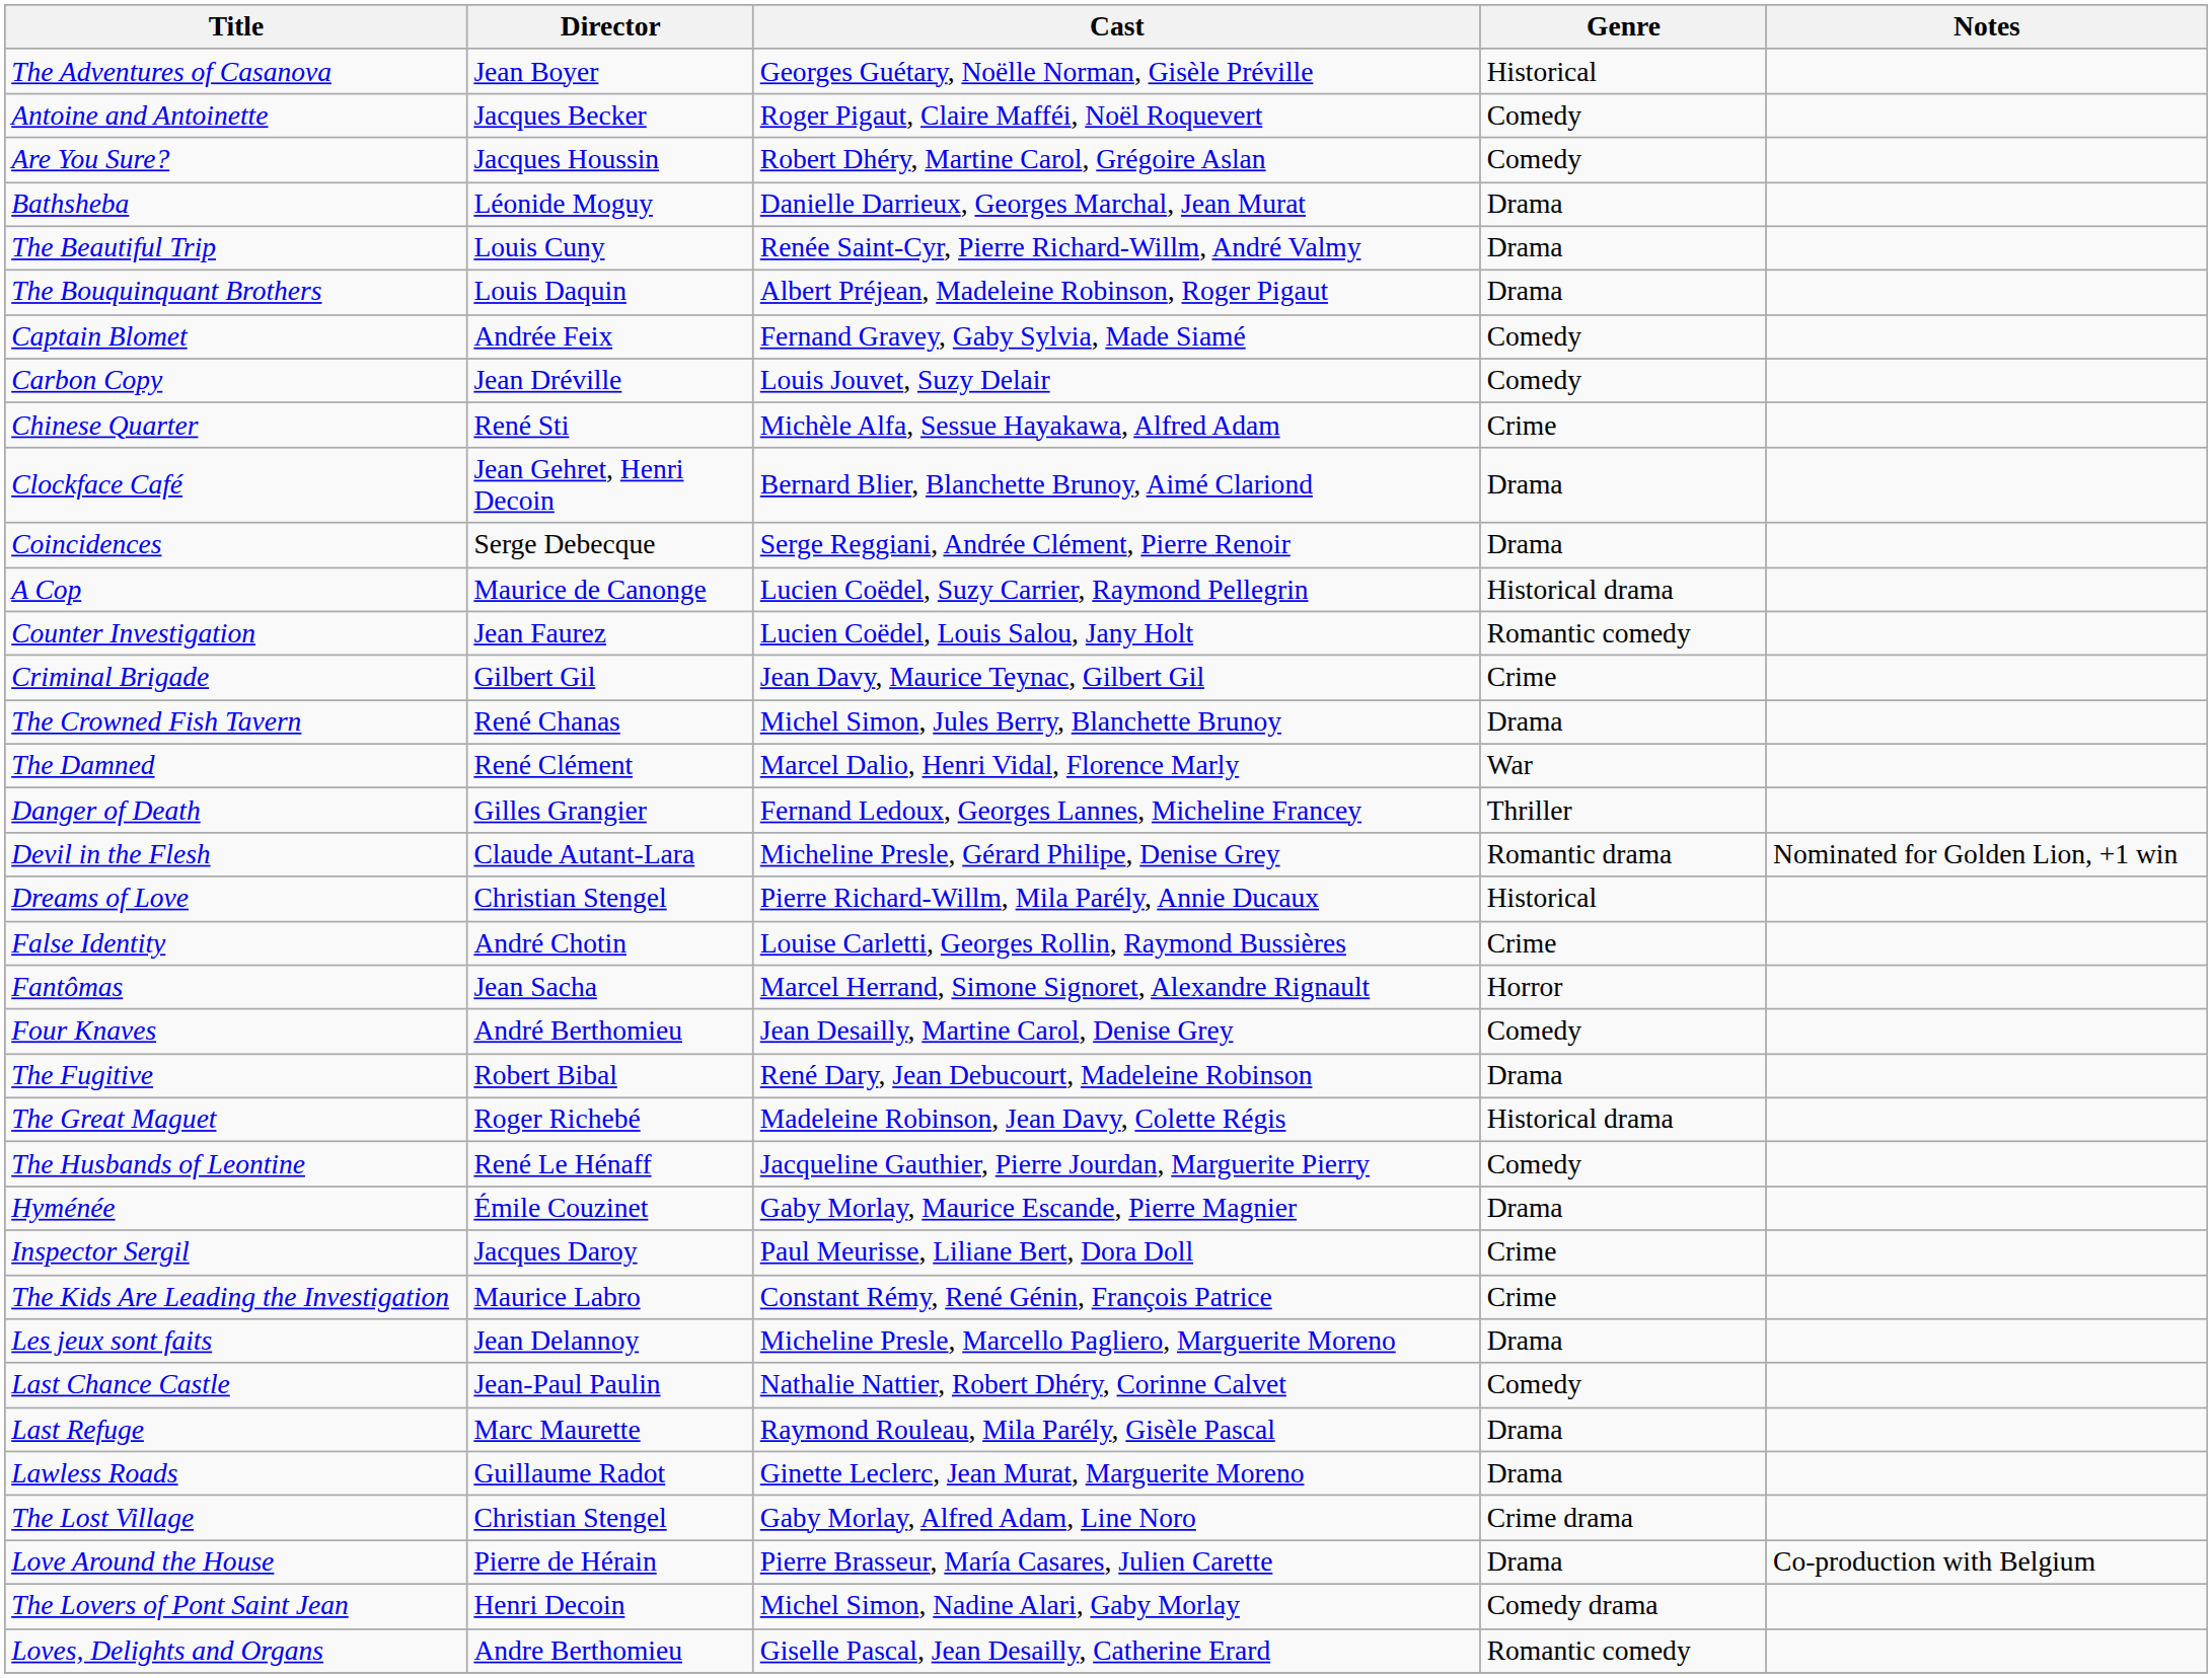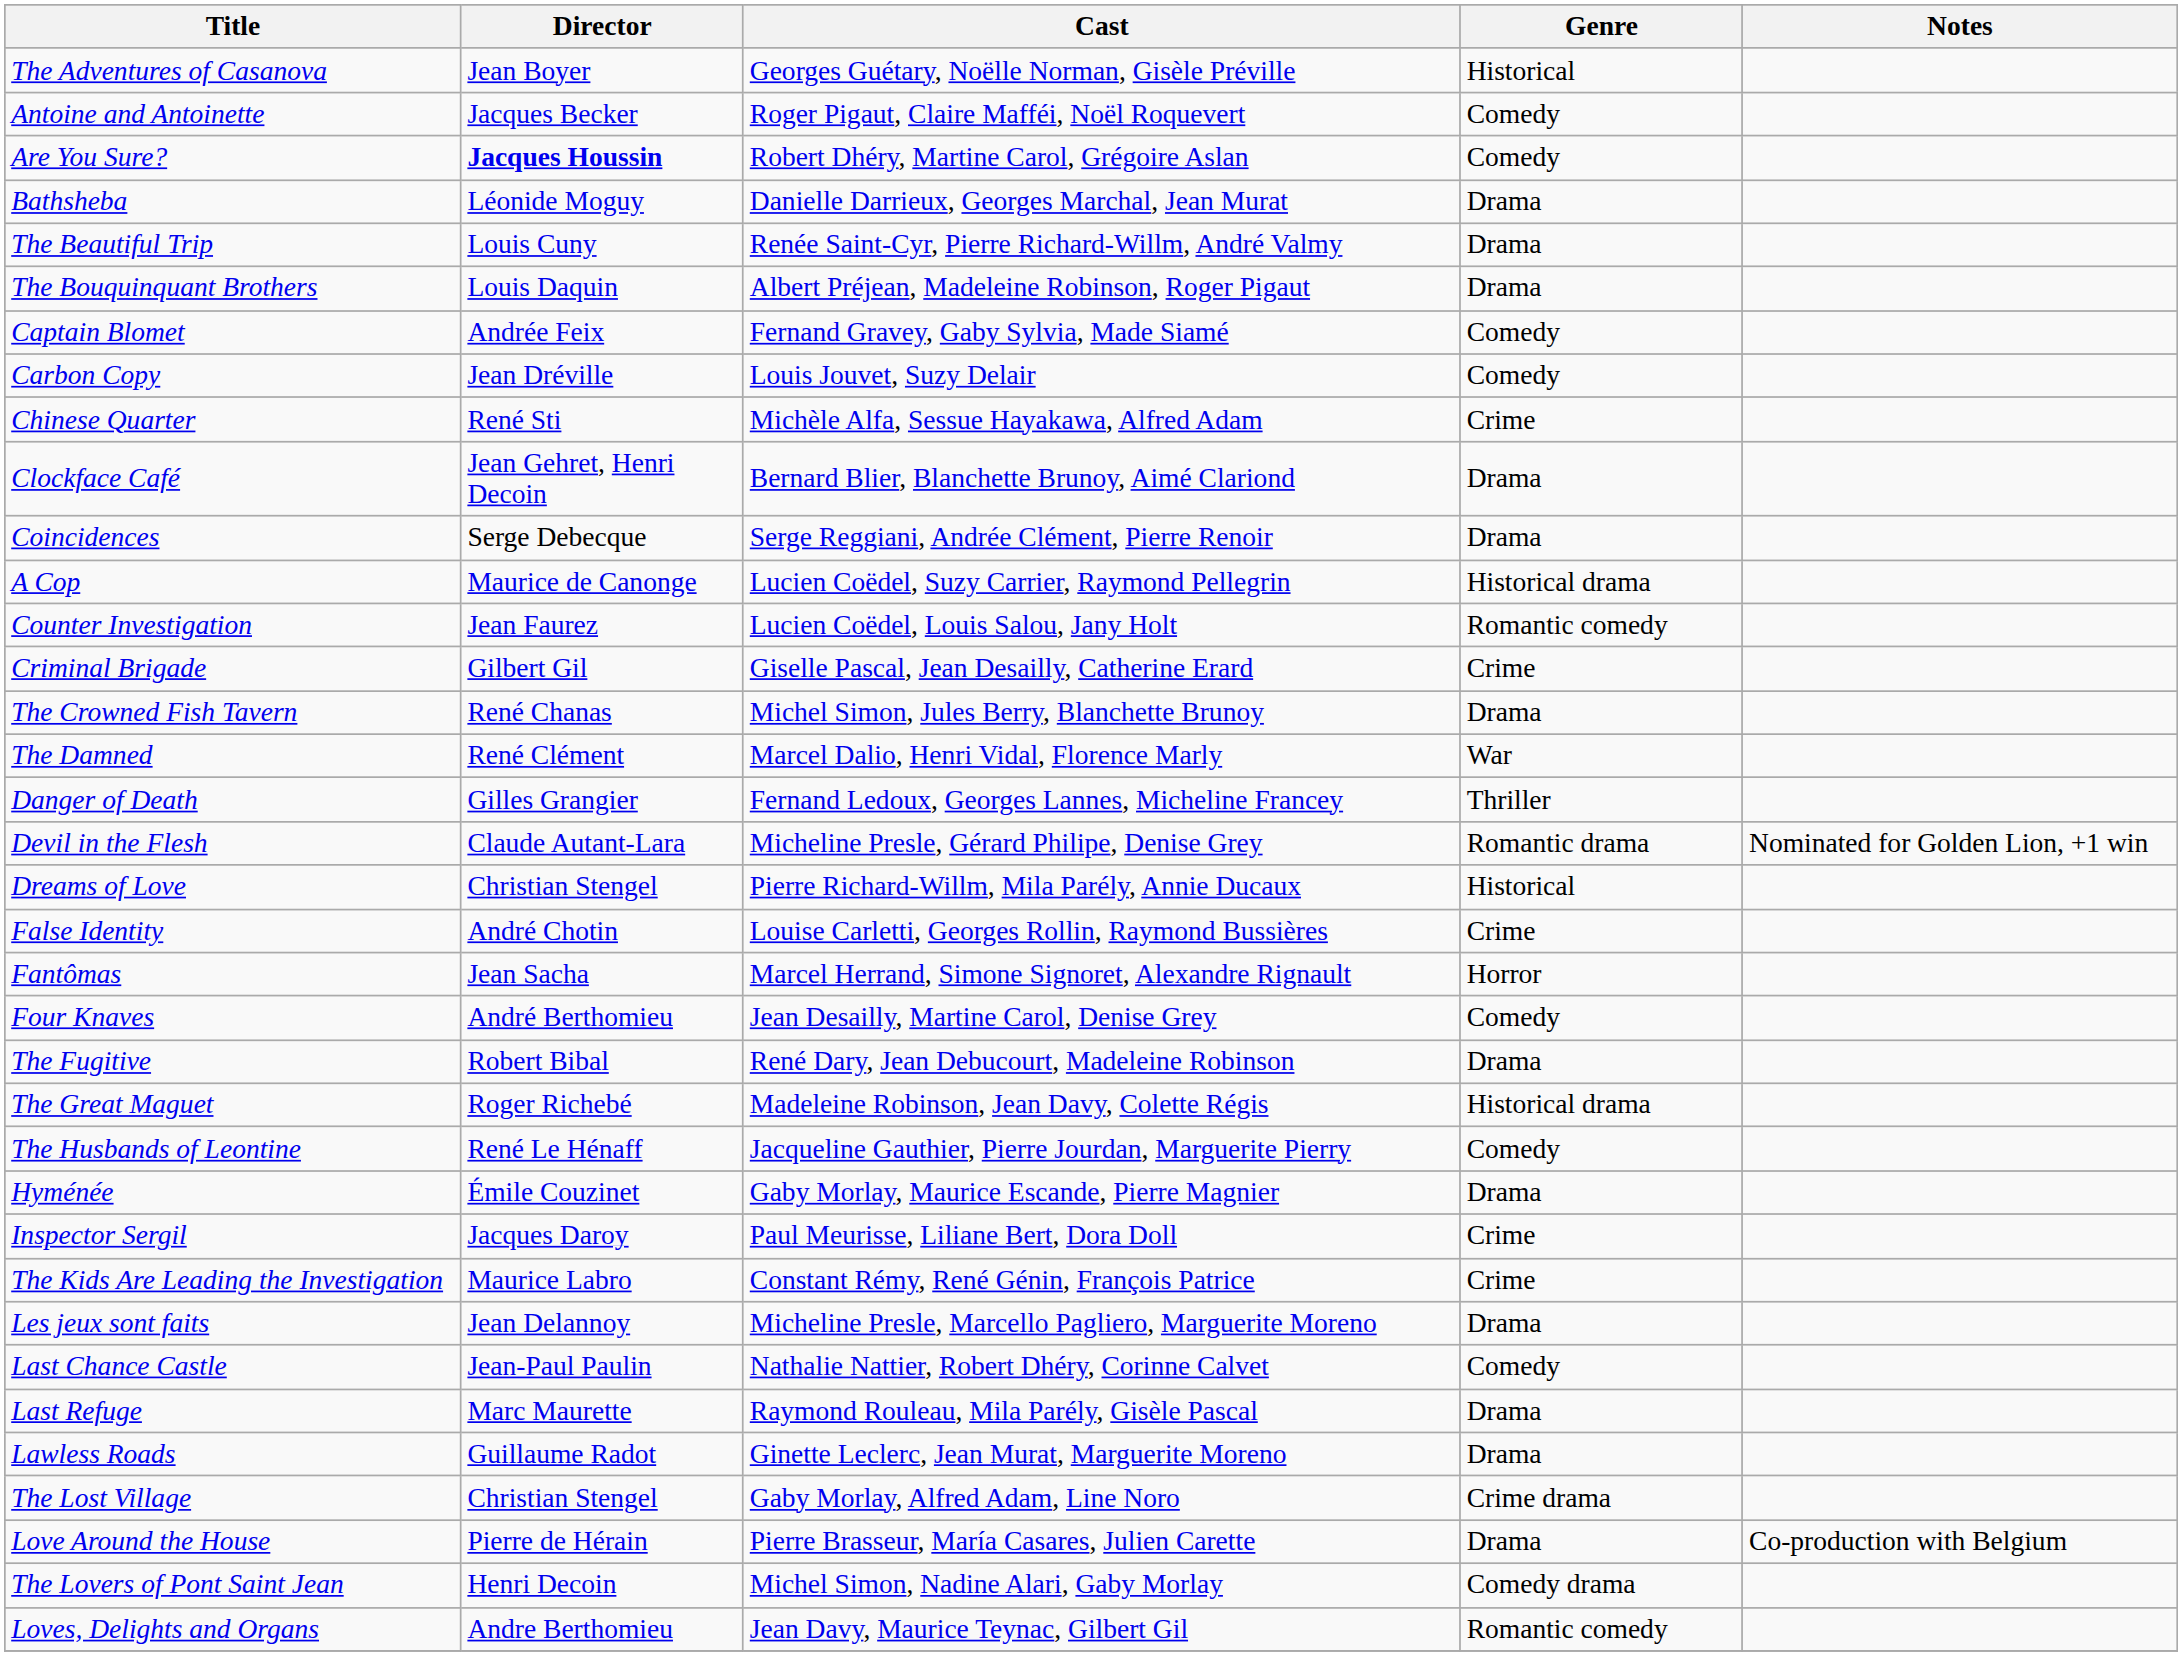Are You Sure? | Director: normal -> bold
Criminal Brigade | Cast: Jean Davy, Maurice Teynac, Gilbert Gil -> Giselle Pascal, Jean Desailly, Catherine Erard
Loves, Delights and Organs | Cast: Giselle Pascal, Jean Desailly, Catherine Erard -> Jean Davy, Maurice Teynac, Gilbert Gil
